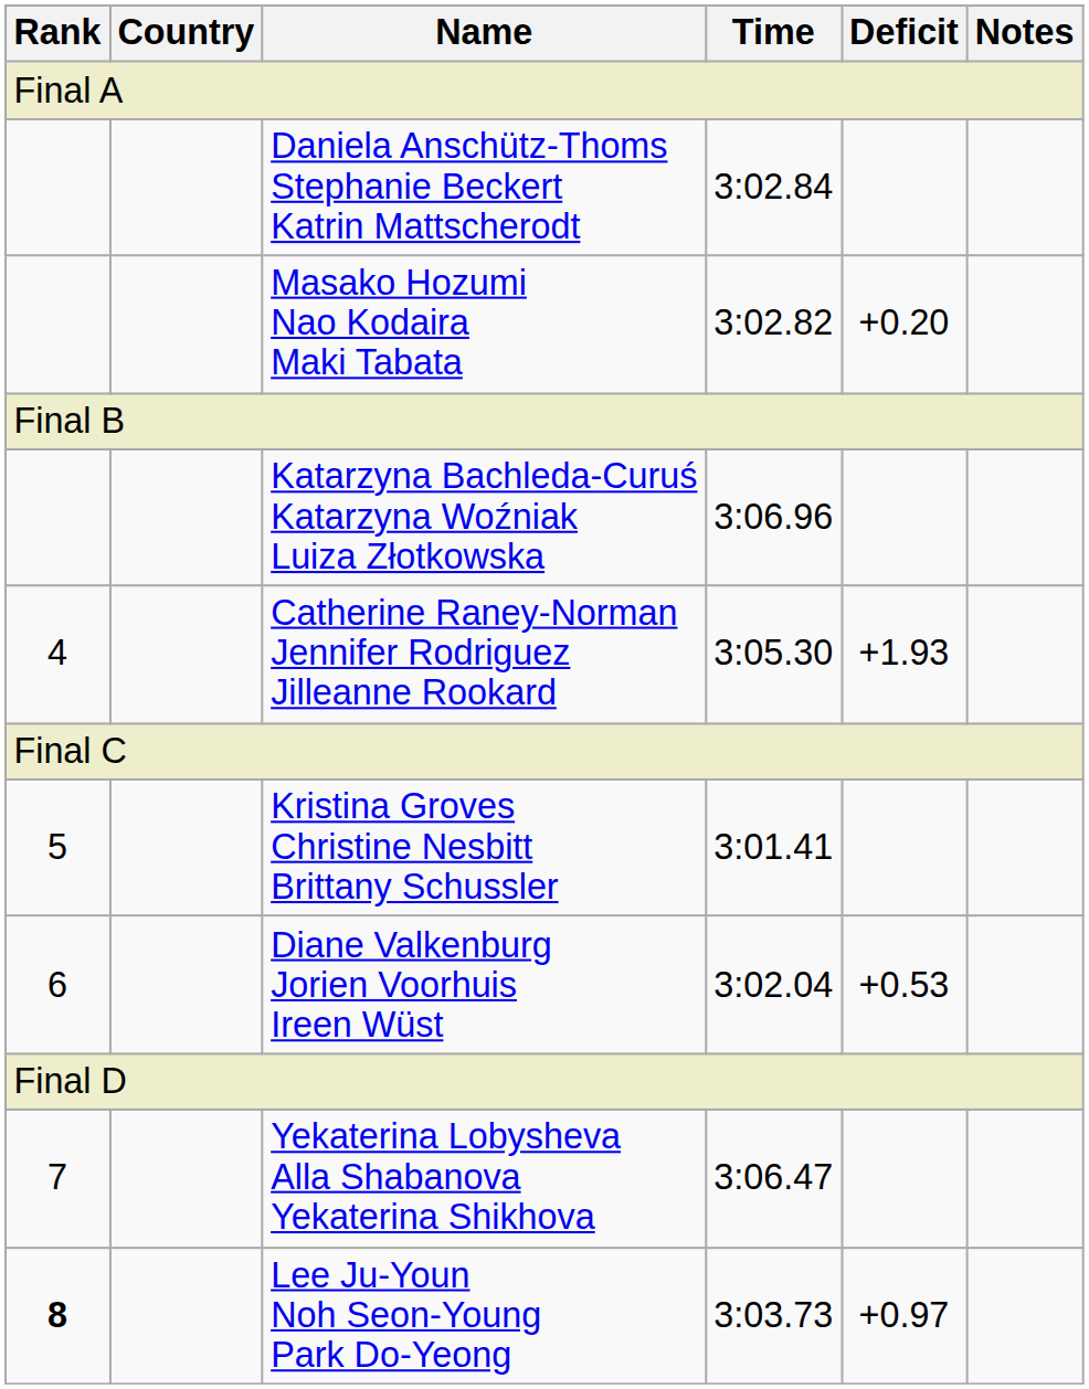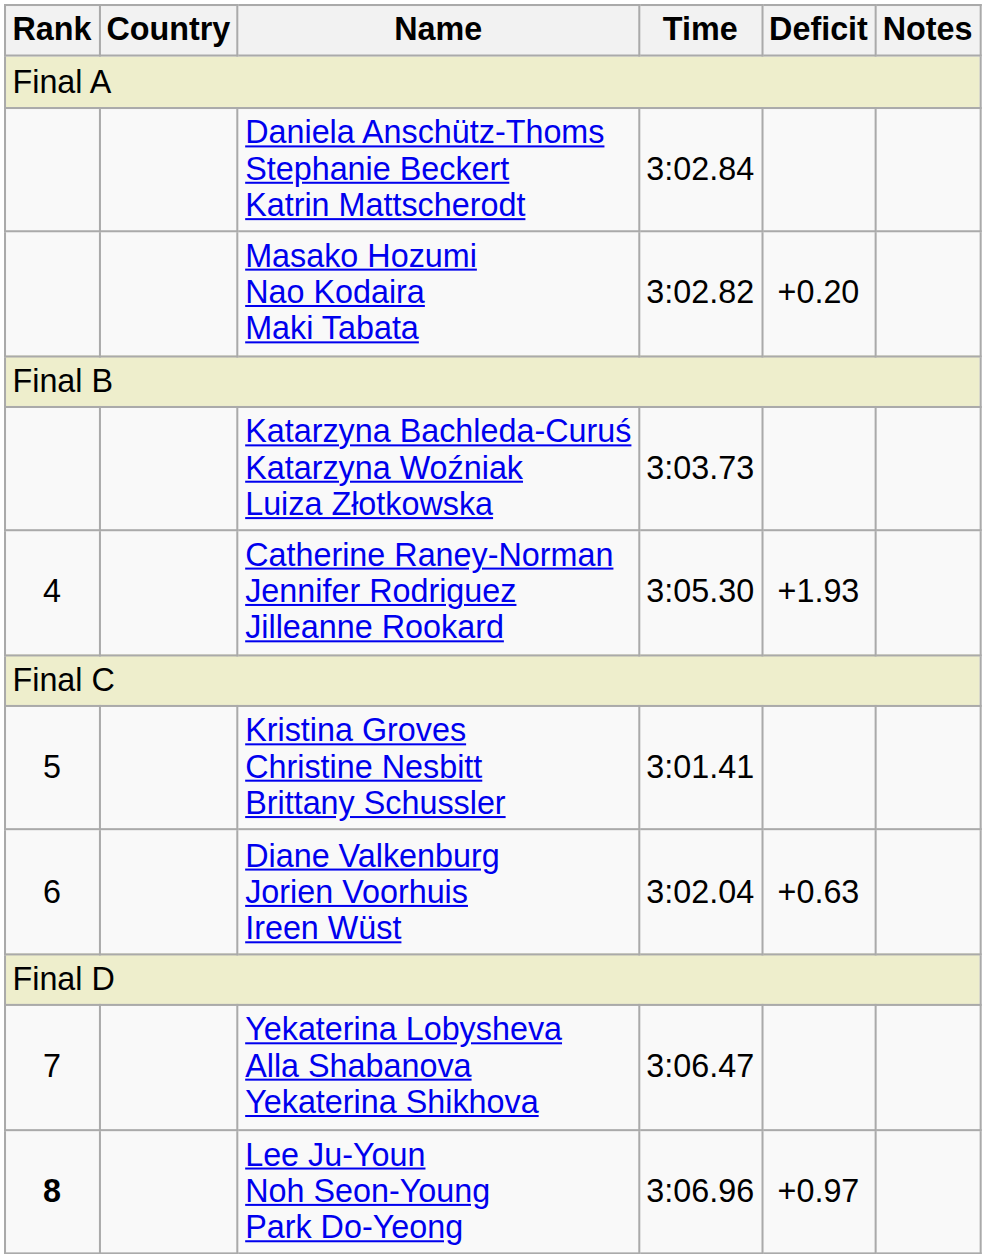Katarzyna Bachleda-Curuś Katarzyna Woźniak Luiza Złotkowska | Time: 3:06.96 -> 3:03.73
Diane Valkenburg Jorien Voorhuis Ireen Wüst | Deficit: +0.53 -> +0.63
Lee Ju-Youn Noh Seon-Young Park Do-Yeong | Time: 3:03.73 -> 3:06.96
